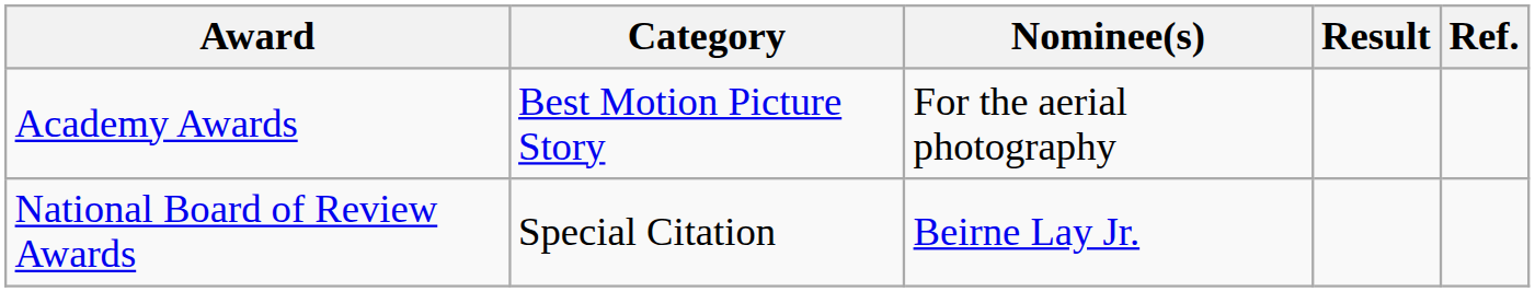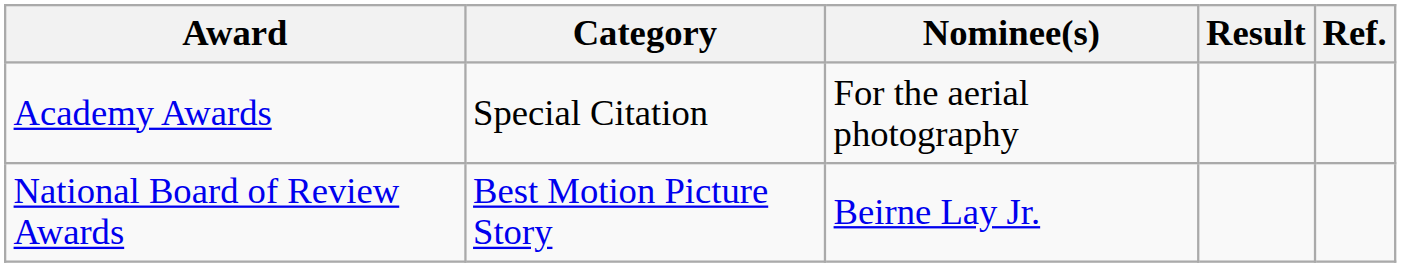Academy Awards | Category: Best Motion Picture Story -> Special Citation
National Board of Review Awards | Category: Special Citation -> Best Motion Picture Story
